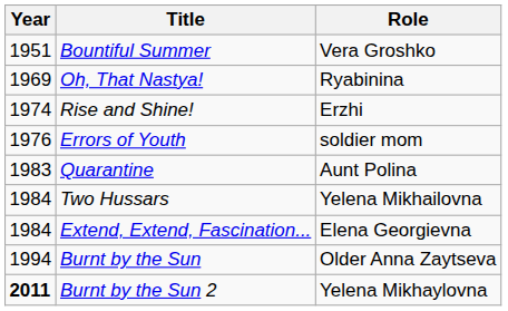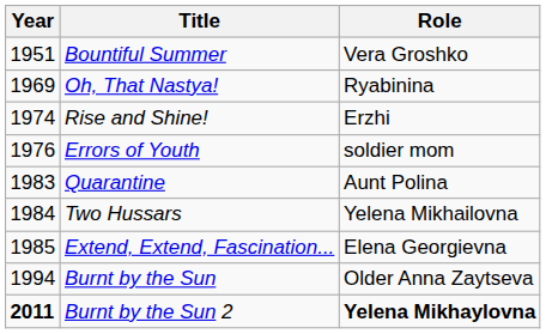Extend, Extend, Fascination... | Year: 1984 -> 1985
Burnt by the Sun 2 | Role: normal -> bold
